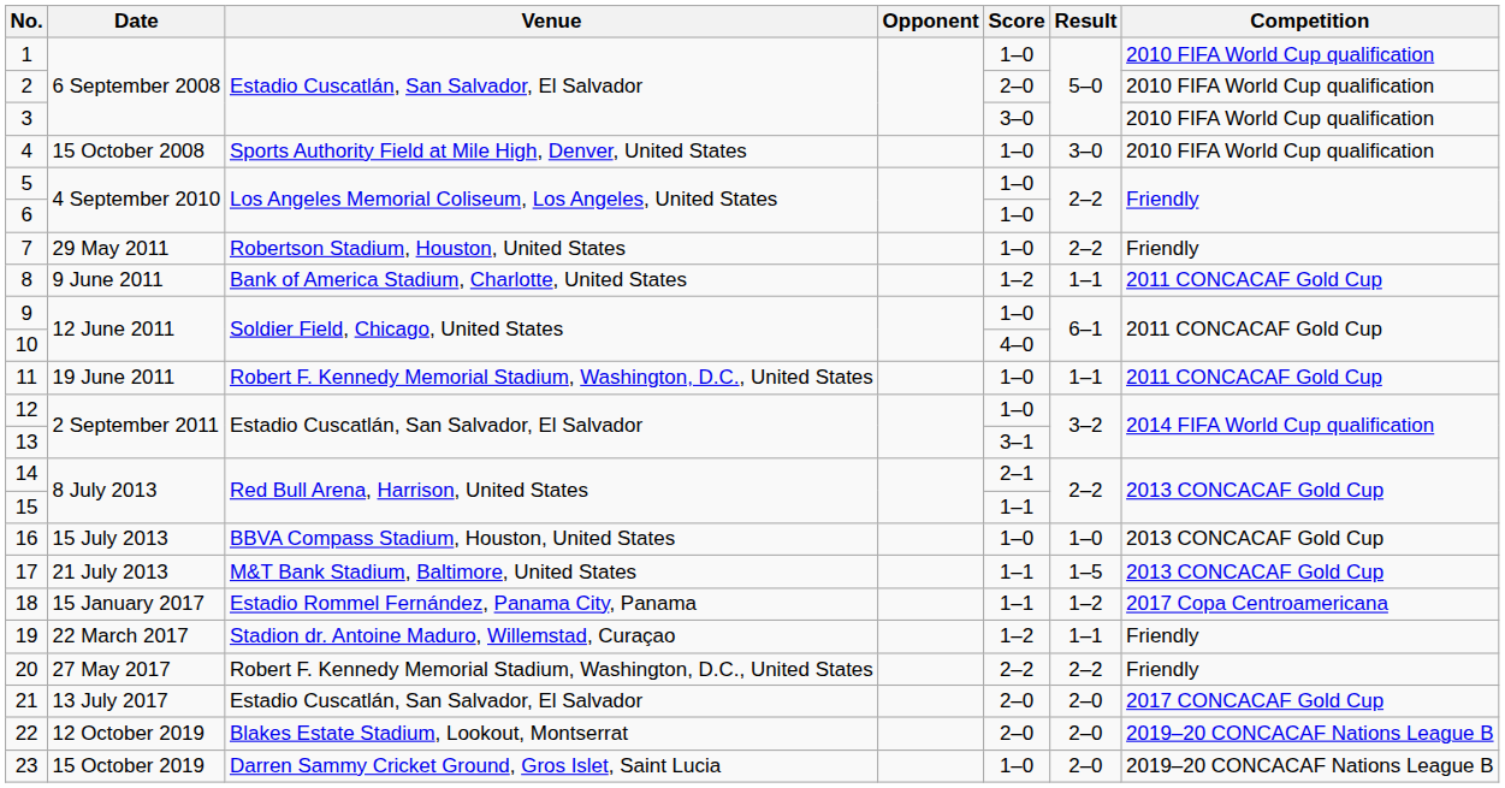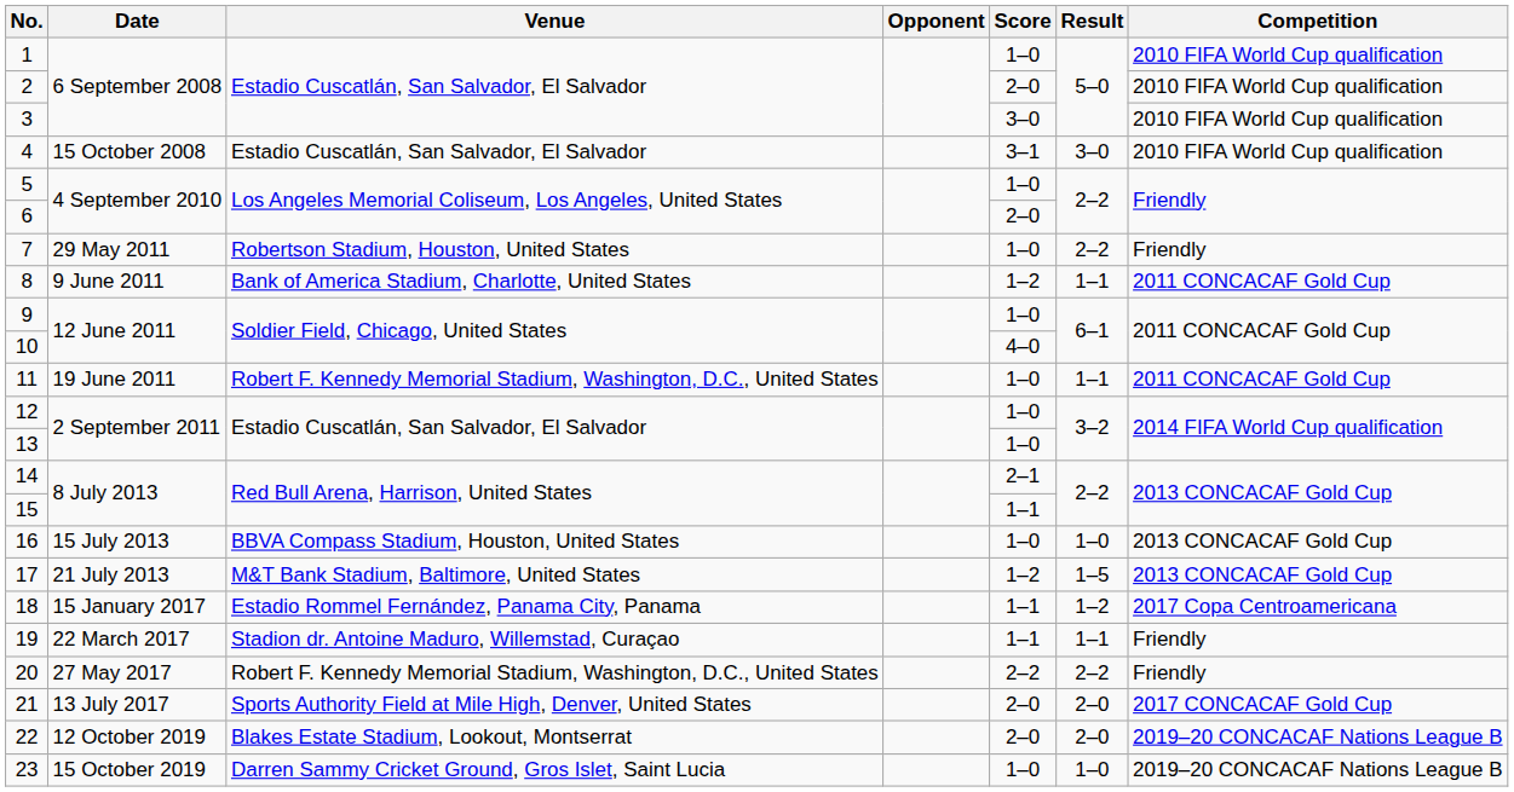4 | Venue: Sports Authority Field at Mile High, Denver, United States -> Estadio Cuscatlán, San Salvador, El Salvador
4 | Score: 1–0 -> 3–1
6 | Score: 1–0 -> 2–0
13 | Score: 3–1 -> 1–0
17 | Score: 1–1 -> 1–2
19 | Score: 1–2 -> 1–1
21 | Venue: Estadio Cuscatlán, San Salvador, El Salvador -> Sports Authority Field at Mile High, Denver, United States
23 | Result: 2–0 -> 1–0
